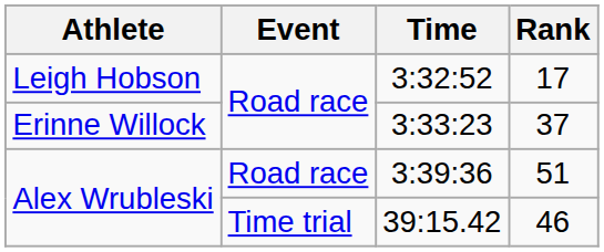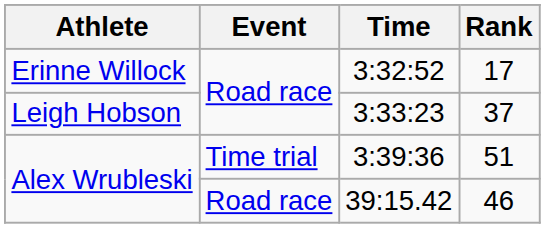3:32:52 | Athlete: Leigh Hobson -> Erinne Willock
3:33:23 | Athlete: Erinne Willock -> Leigh Hobson
3:39:36 | Event: Road race -> Time trial
39:15.42 | Event: Time trial -> Road race
